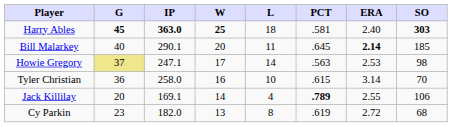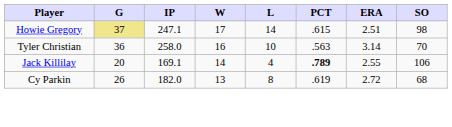- row: Harry Ables | 45 | 363.0 | 25 | 18 | .581 | 2.40 | 303
- row: Bill Malarkey | 40 | 290.1 | 20 | 11 | .645 | 2.14 | 185
Howie Gregory | PCT: .563 -> .615
Howie Gregory | ERA: 2.53 -> 2.51
Tyler Christian | PCT: .615 -> .563
Cy Parkin | G: 23 -> 26
